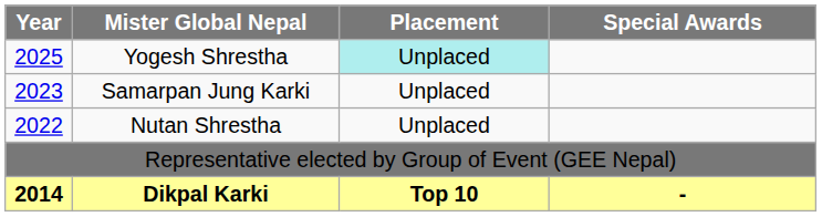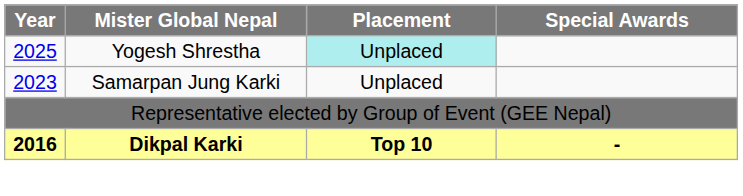- row: 2022 | Nutan Shrestha | Unplaced
Dikpal Karki | Year: 2014 -> 2016
